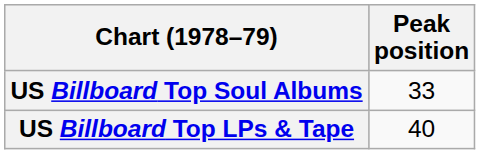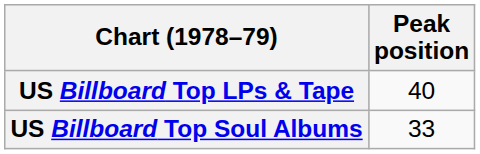rows swapped: US Billboard Top LPs & Tape <-> US Billboard Top Soul Albums
